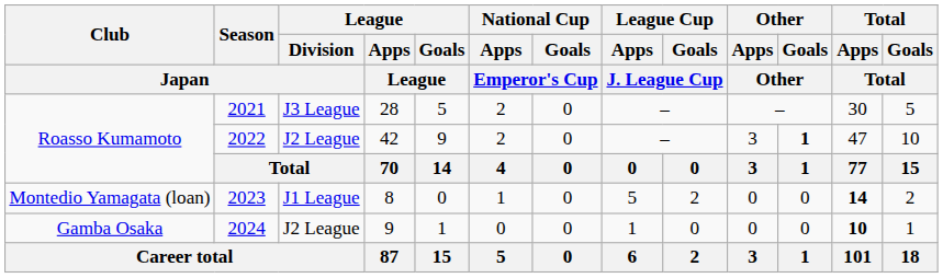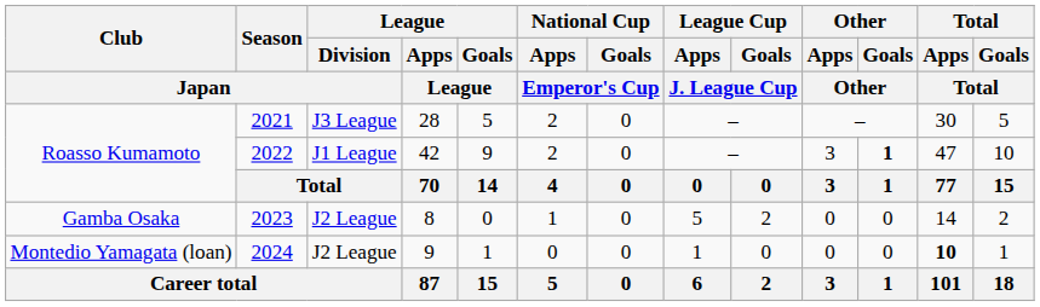2022 | League / Division / Japan: J2 League -> J1 League
2023 | Club / Japan: Montedio Yamagata (loan) -> Gamba Osaka
2023 | League / Division / Japan: J1 League -> J2 League
2023 | Total / Apps / Total: bold -> normal
2024 | Club / Japan: Gamba Osaka -> Montedio Yamagata (loan)
